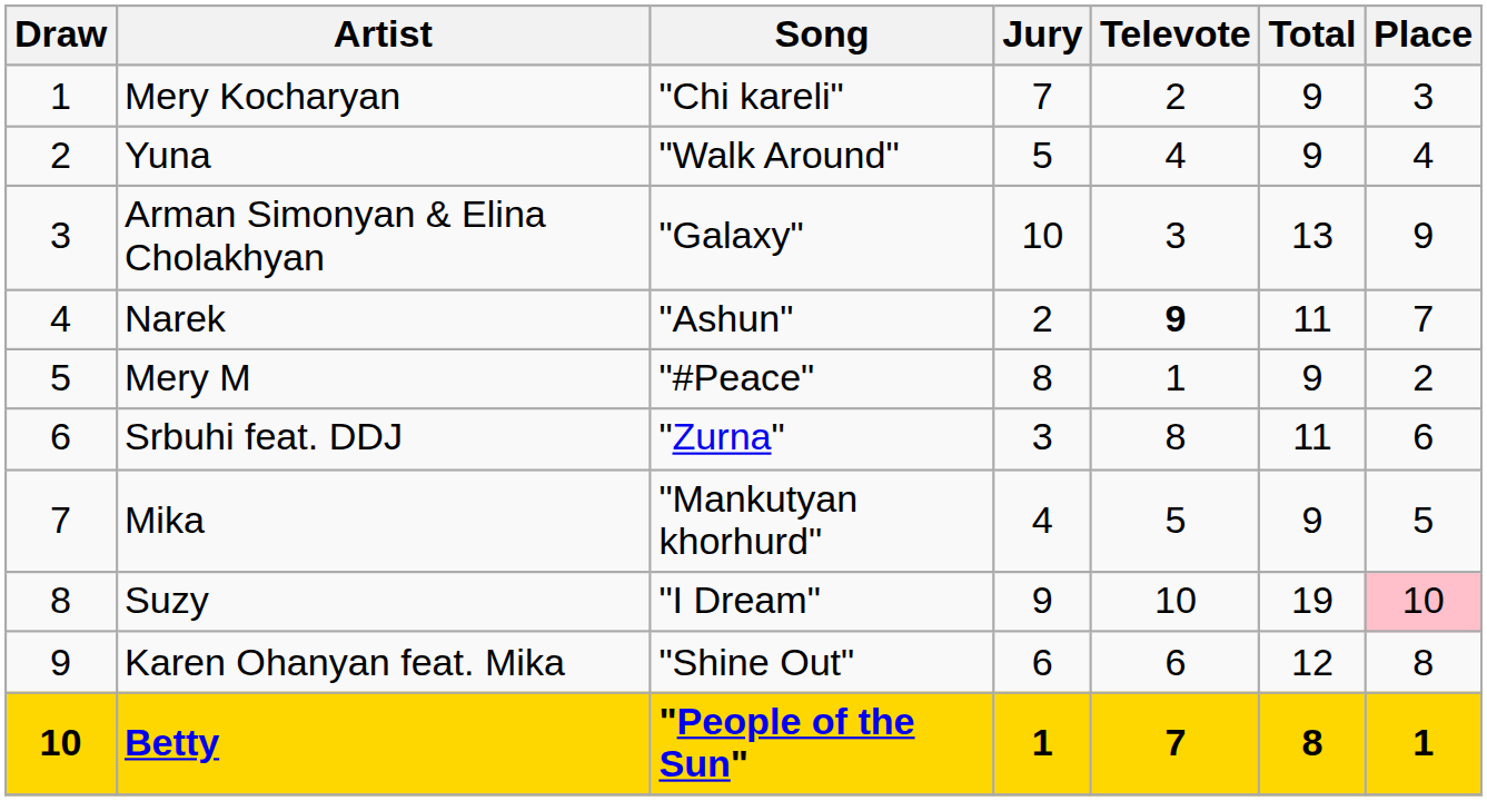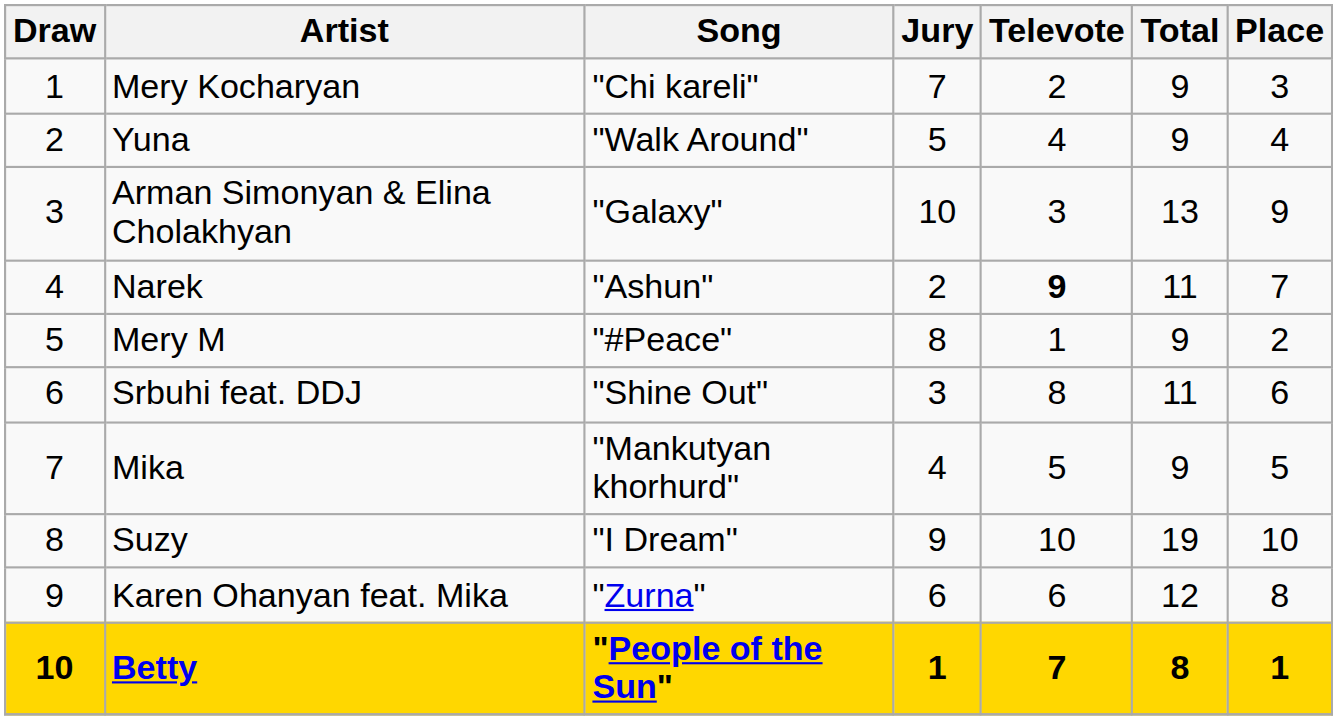Srbuhi feat. DDJ | Song: "Zurna" -> "Shine Out"
Suzy | Place: pink background -> no background
Karen Ohanyan feat. Mika | Song: "Shine Out" -> "Zurna"
